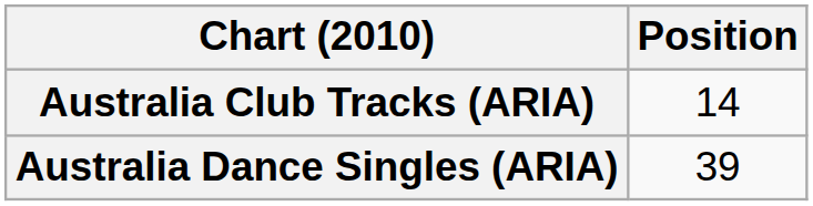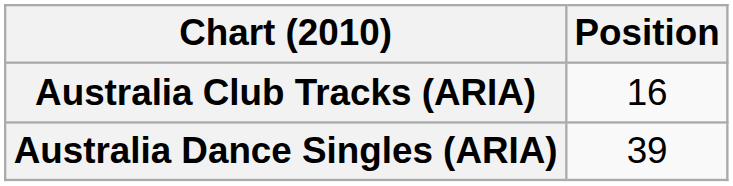Australia Club Tracks (ARIA) | Position: 14 -> 16
